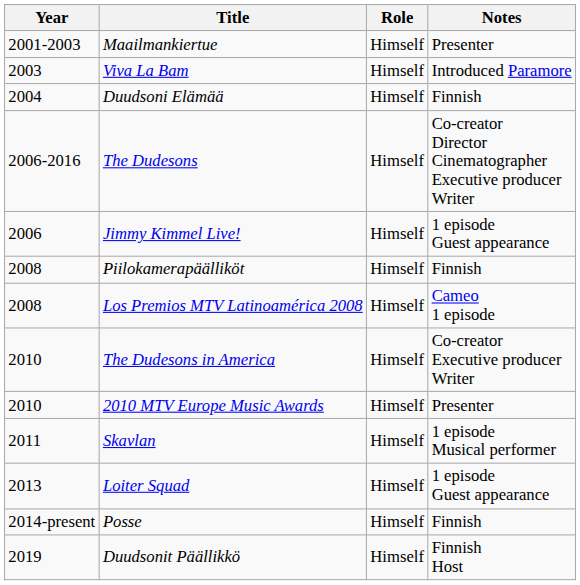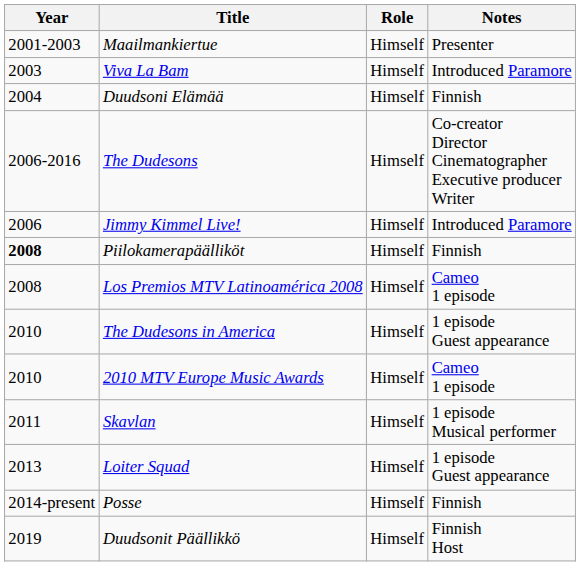Jimmy Kimmel Live! | Notes: 1 episode Guest appearance -> Introduced Paramore
Piilokamerapäälliköt | Year: normal -> bold
The Dudesons in America | Notes: Co-creator Executive producer Writer -> 1 episode Guest appearance
2010 MTV Europe Music Awards | Notes: Presenter -> Cameo 1 episode
